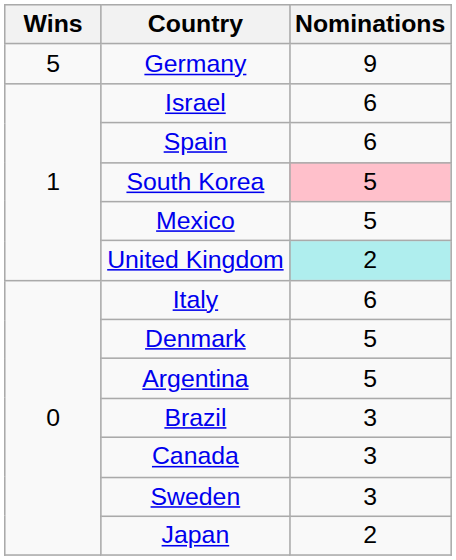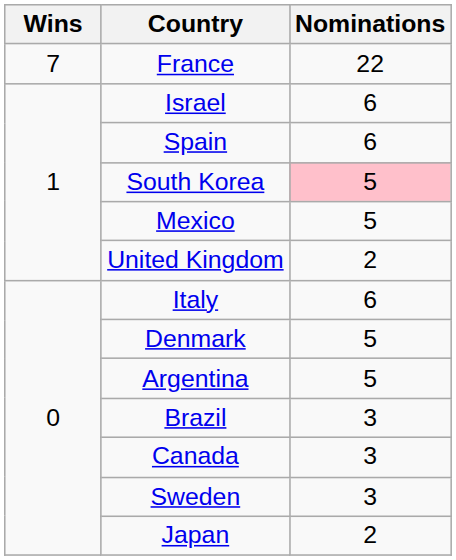+ row: 7 | France | 22
- row: 5 | Germany | 9
United Kingdom | Nominations: paleturquoise background -> no background
